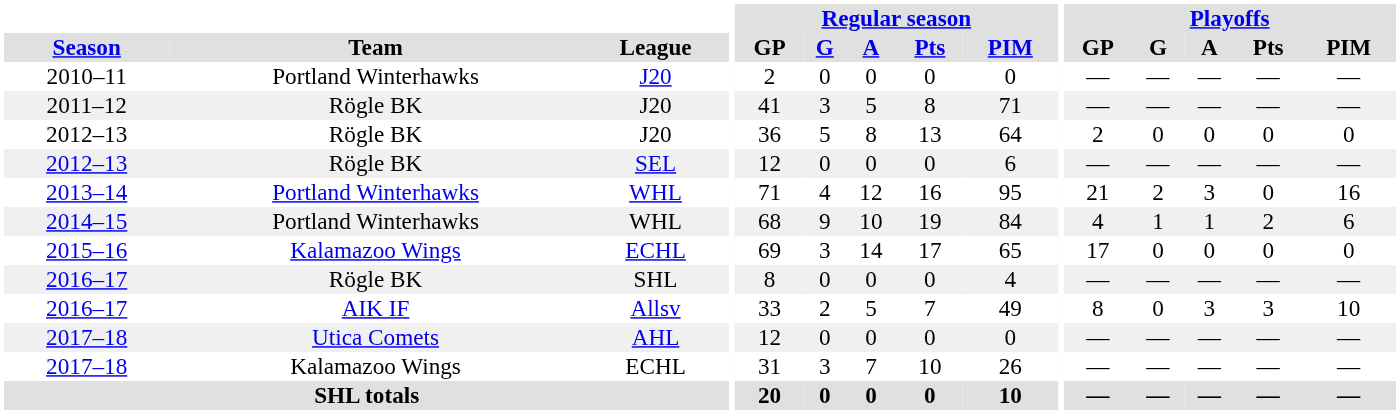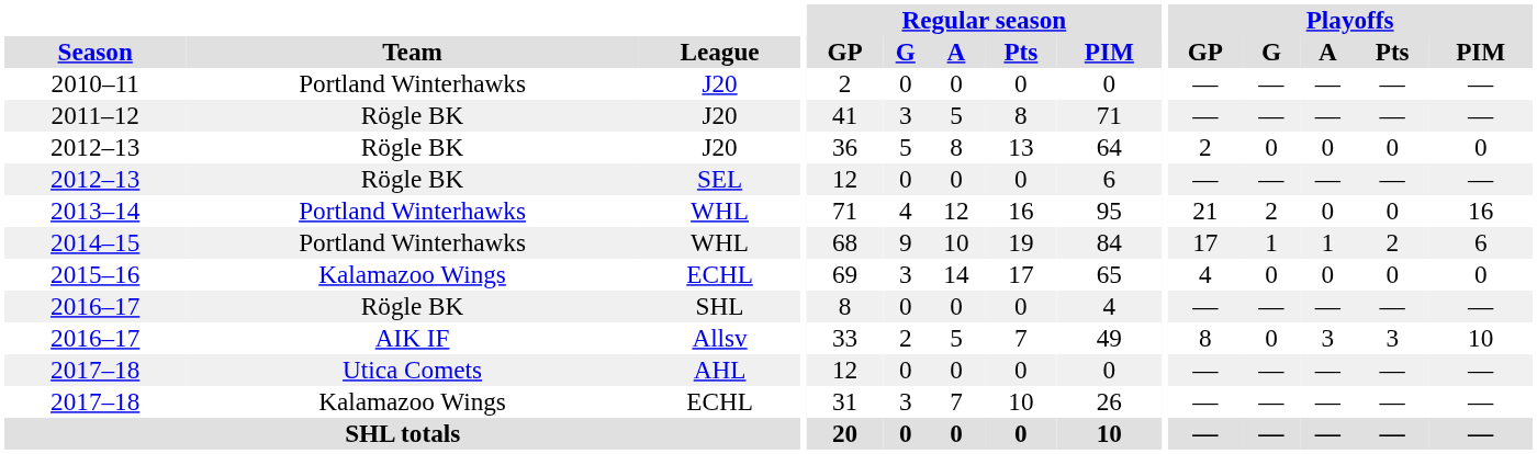2013–14 | Playoffs / A: 3 -> 0
2014–15 | Playoffs / GP: 4 -> 17
2015–16 | Playoffs / GP: 17 -> 4
